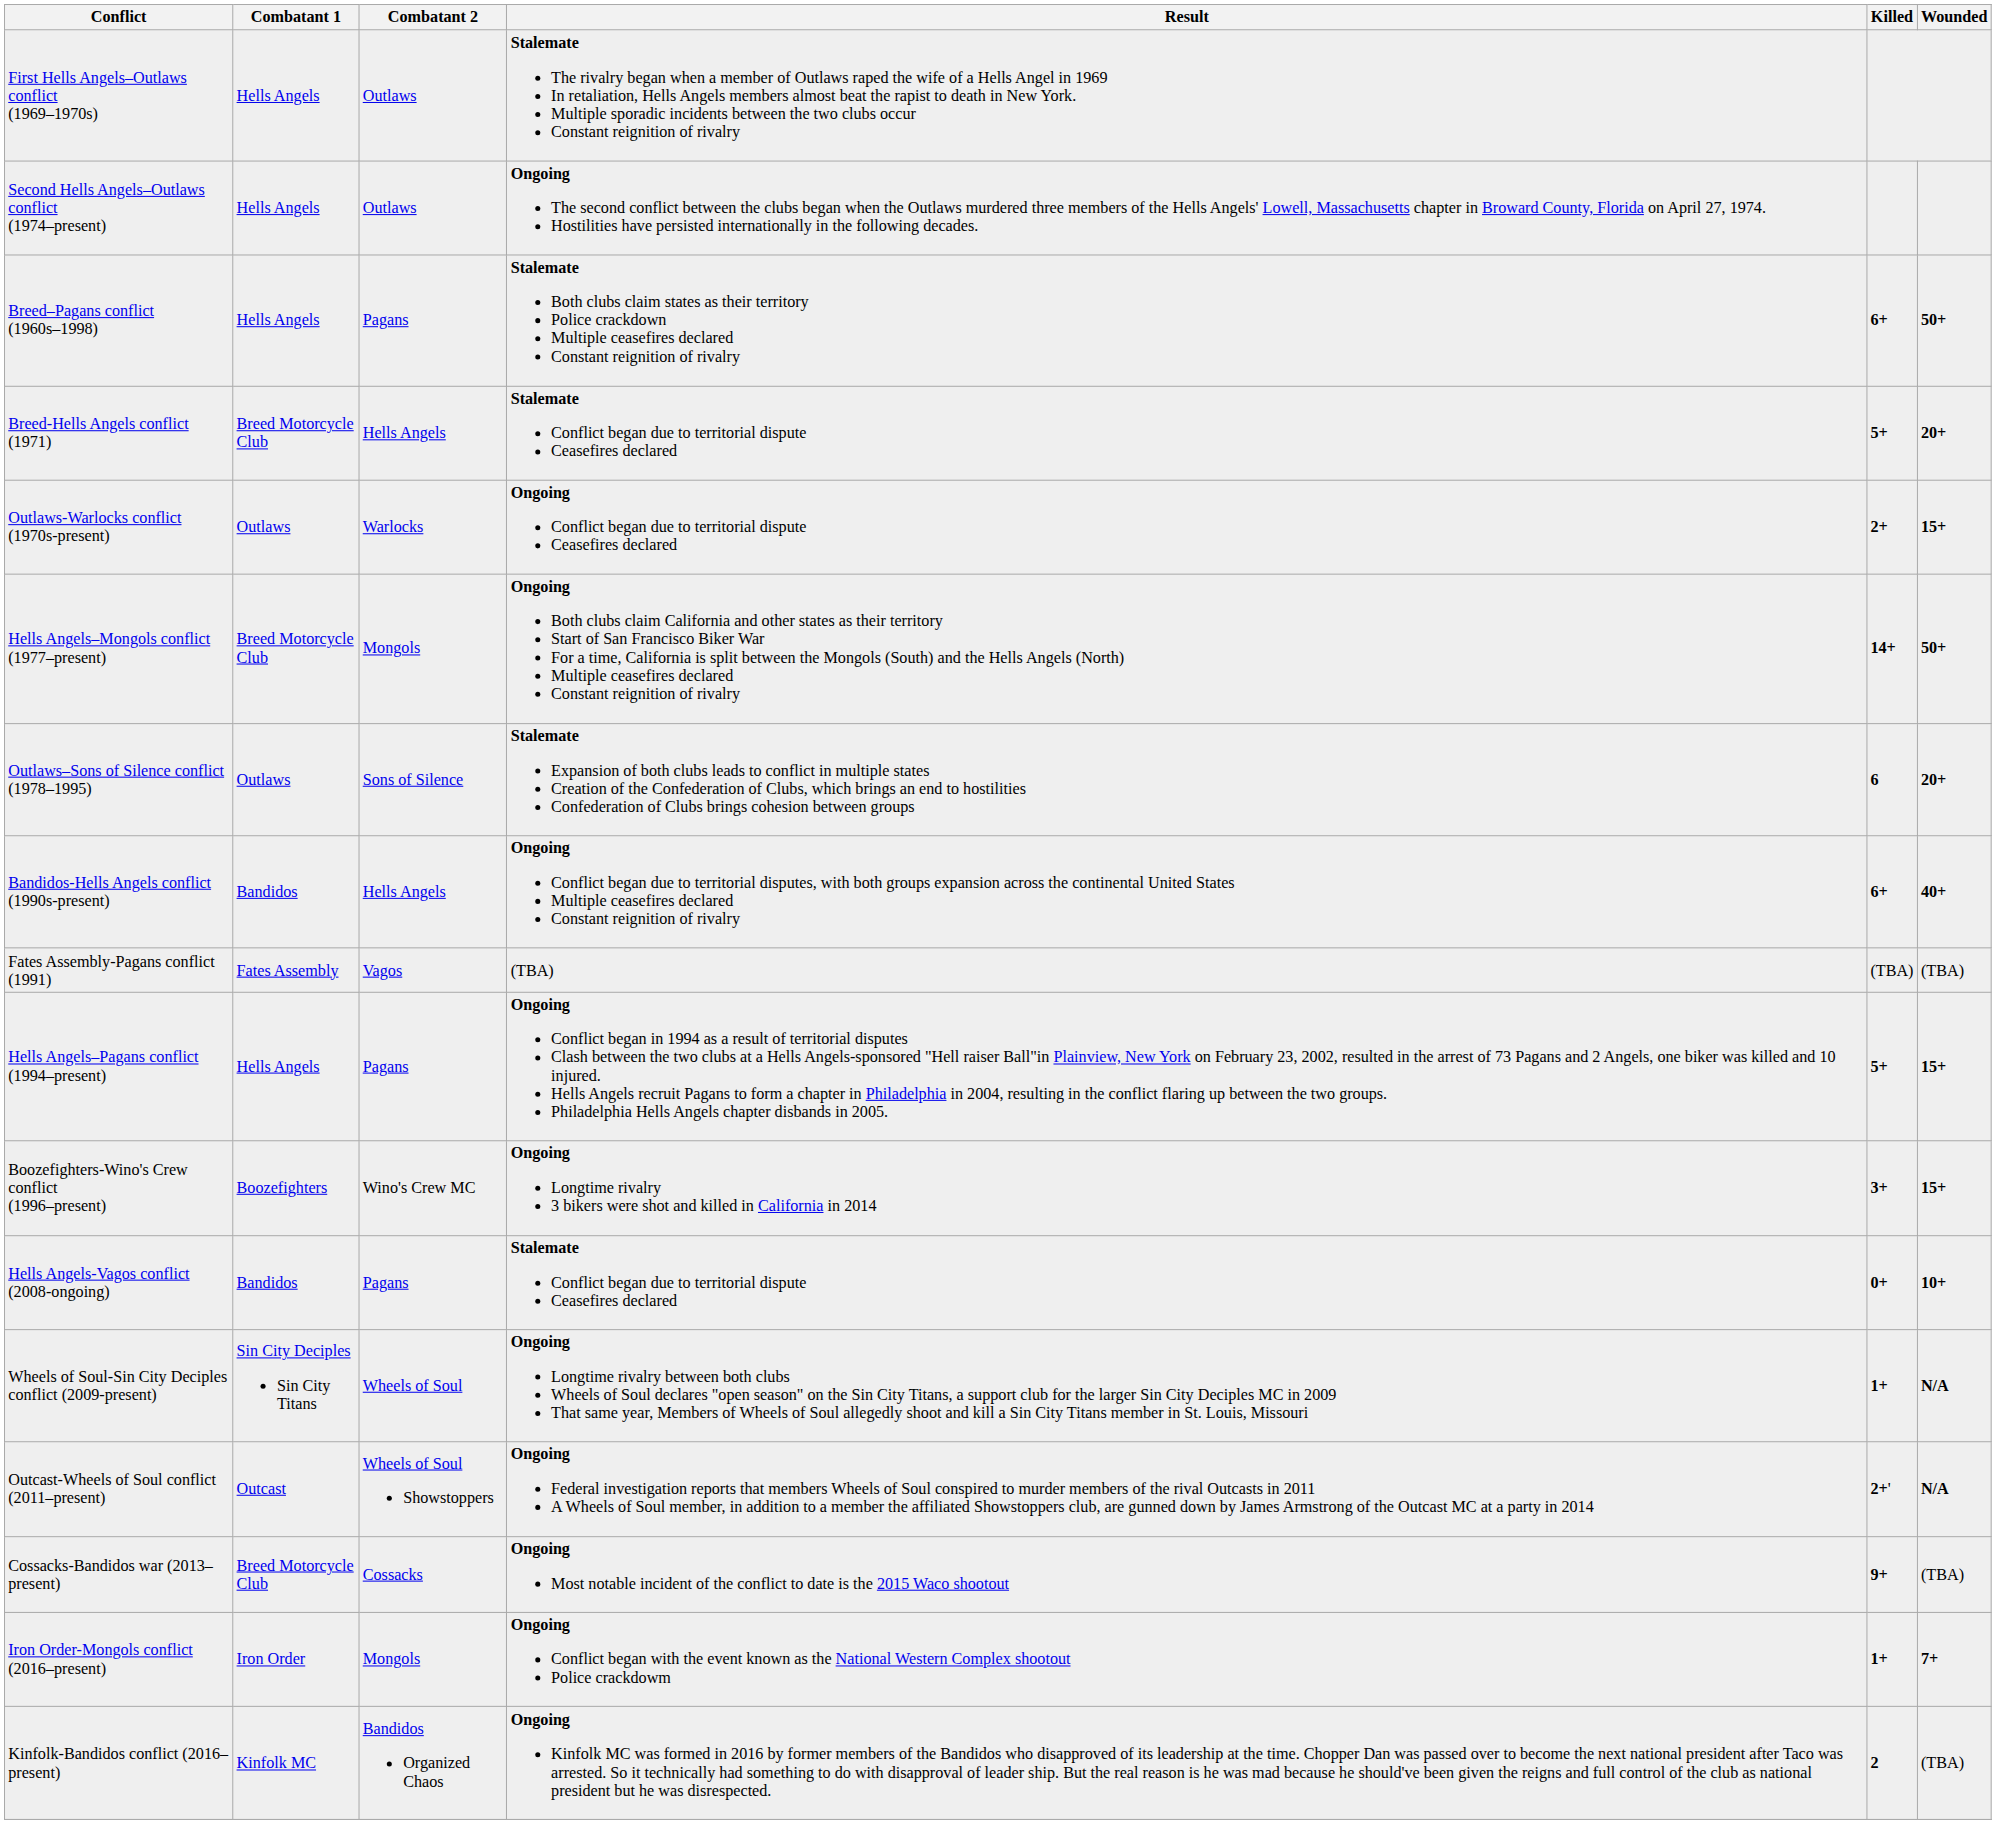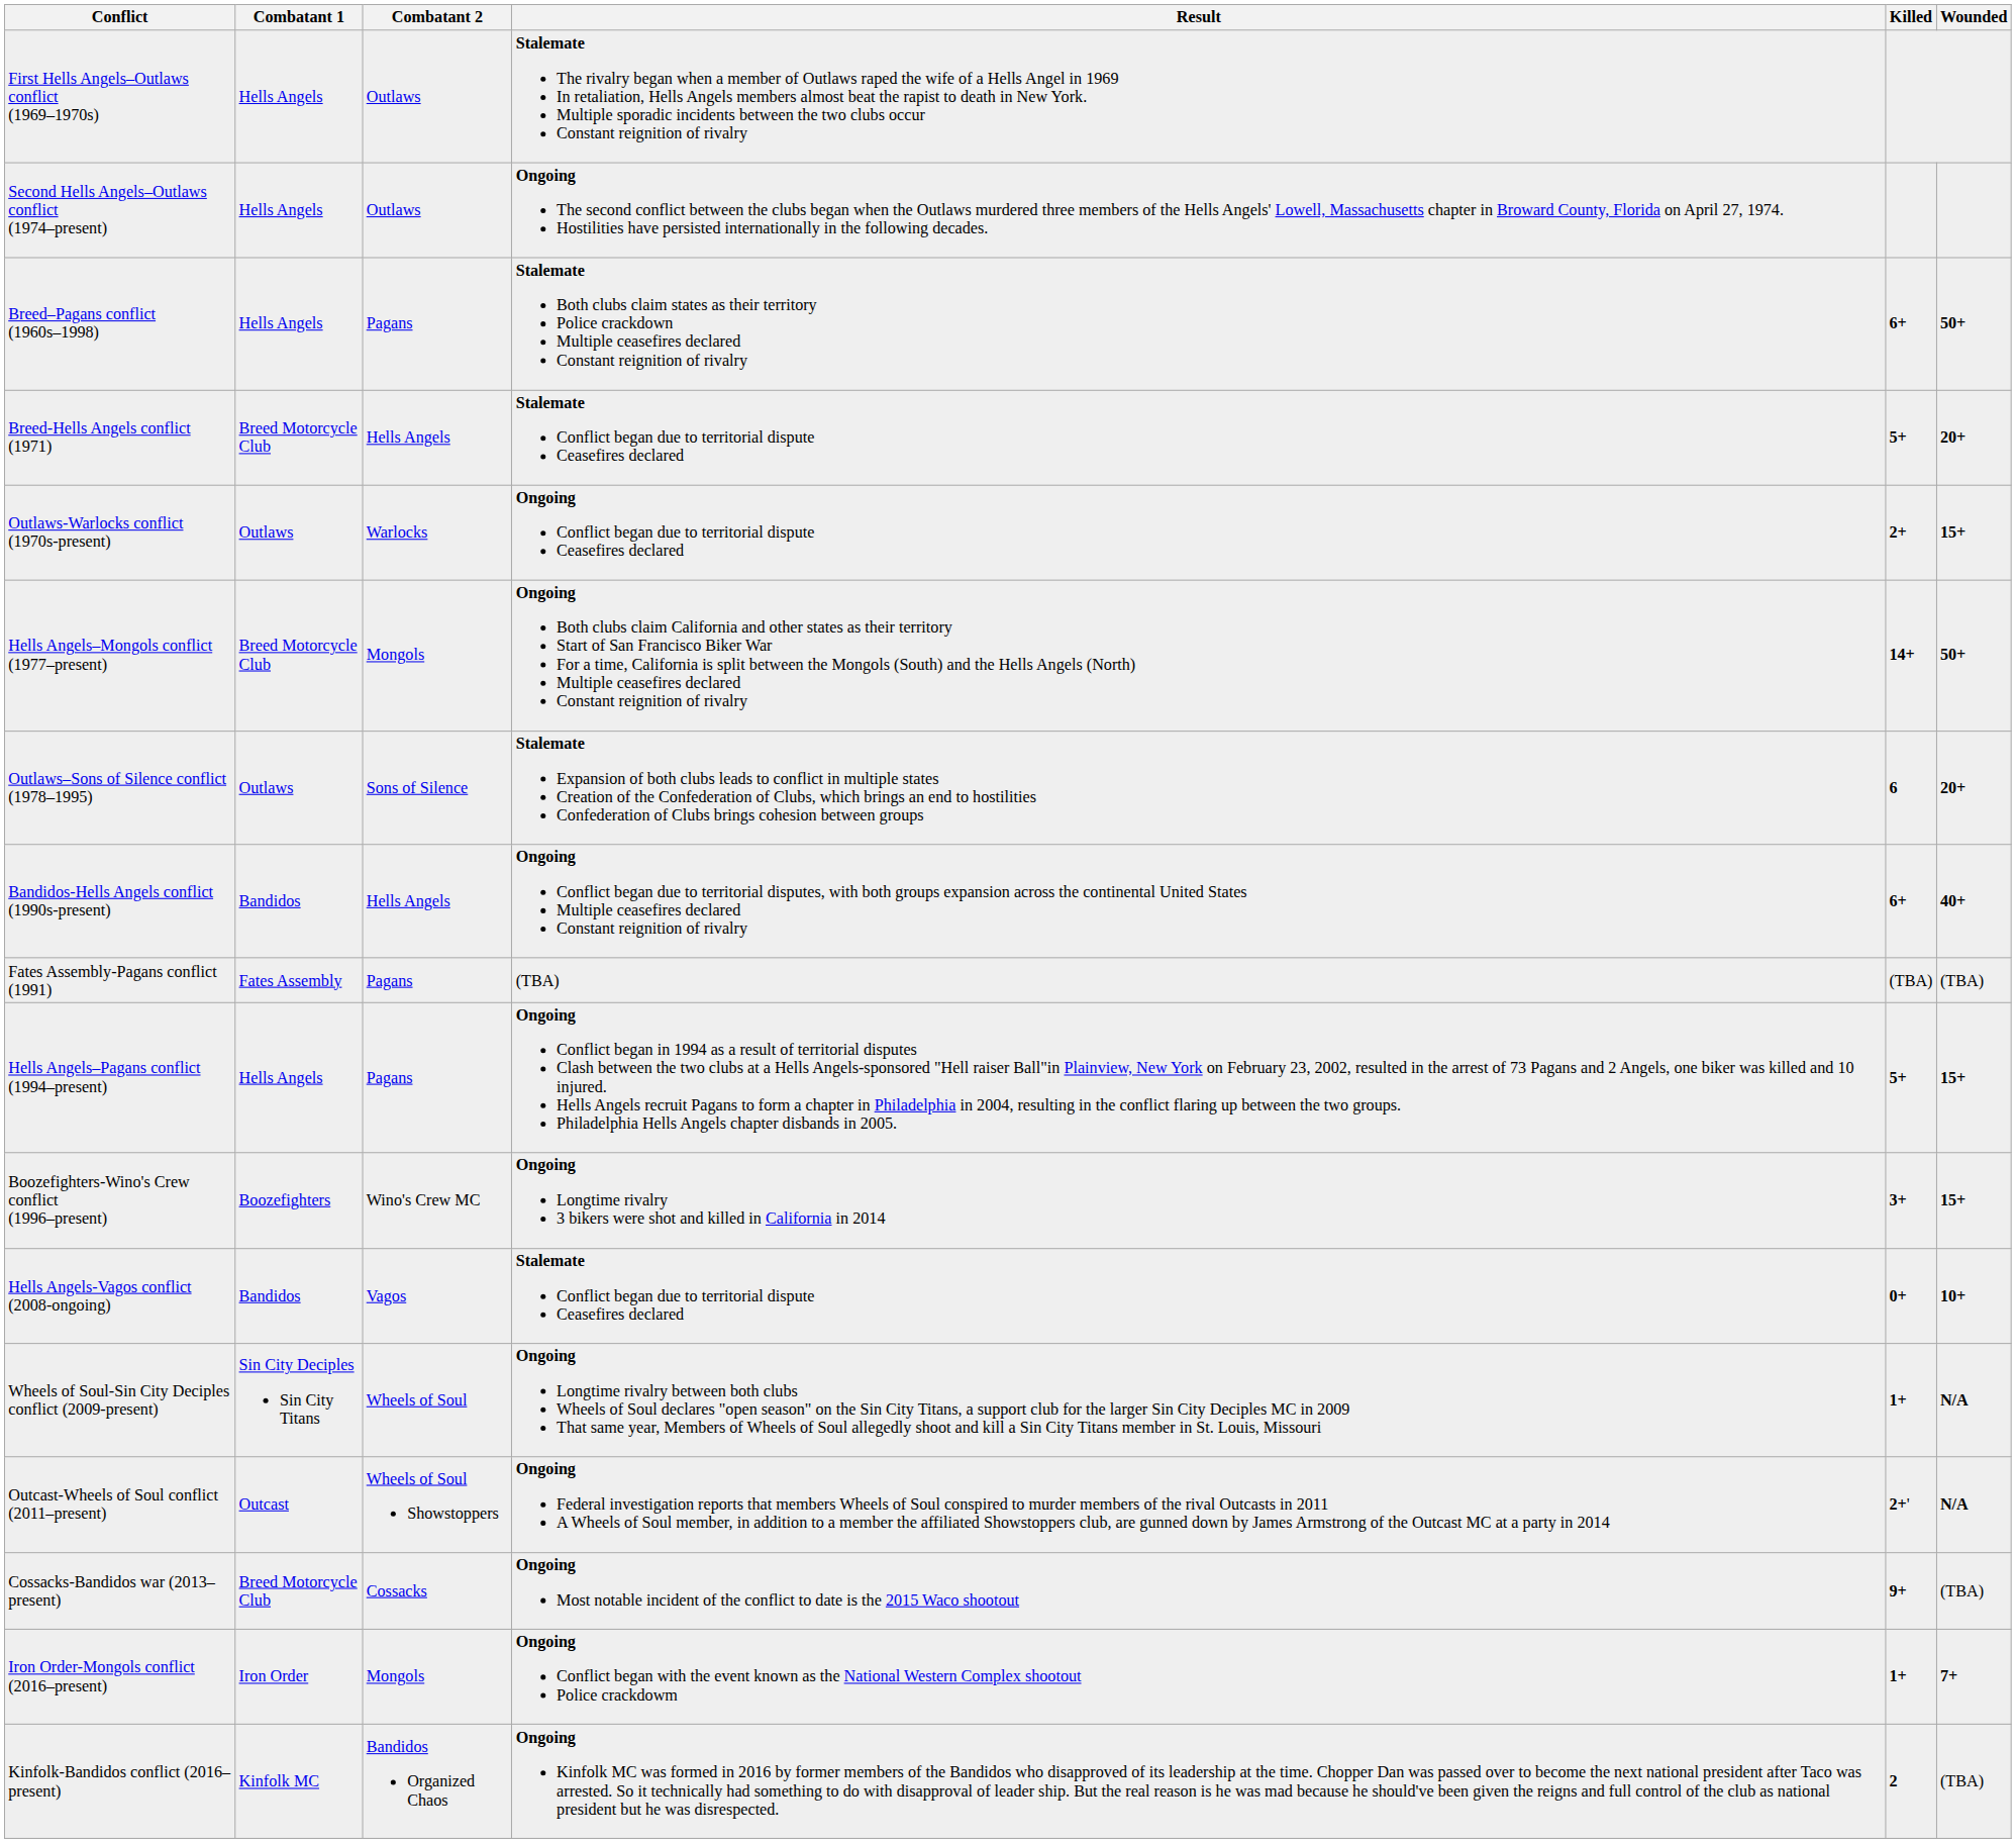Fates Assembly-Pagans conflict (1991) | Combatant 2: Vagos -> Pagans
Hells Angels-Vagos conflict (2008-ongoing) | Combatant 2: Pagans -> Vagos
